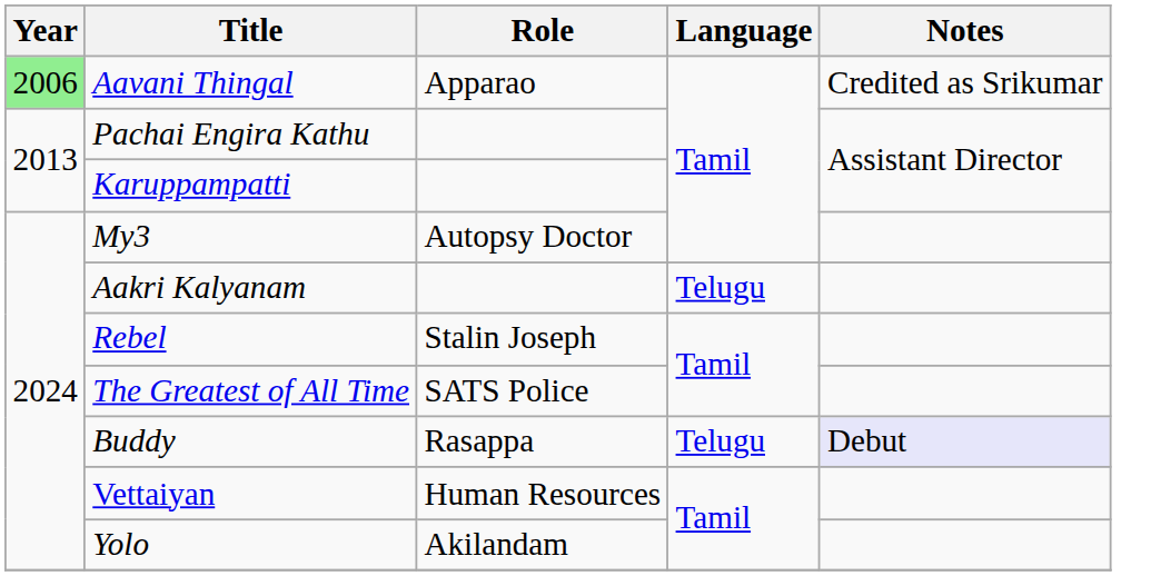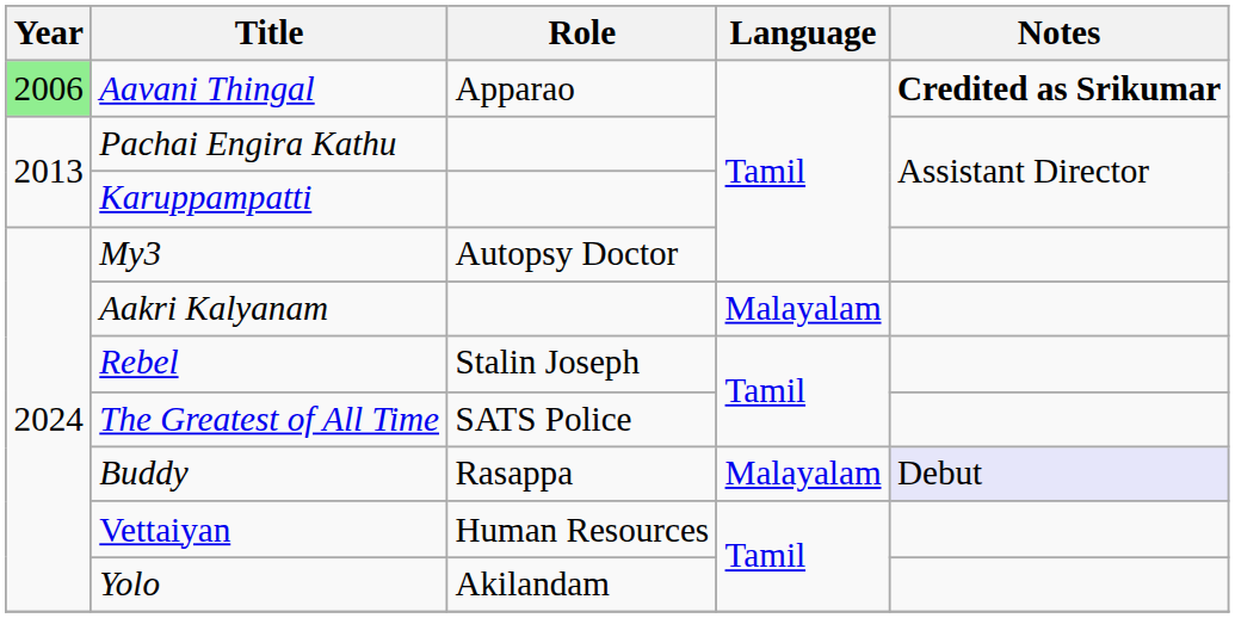Aavani Thingal | Notes: normal -> bold
Aakri Kalyanam | Language: Telugu -> Malayalam
Buddy | Language: Telugu -> Malayalam
